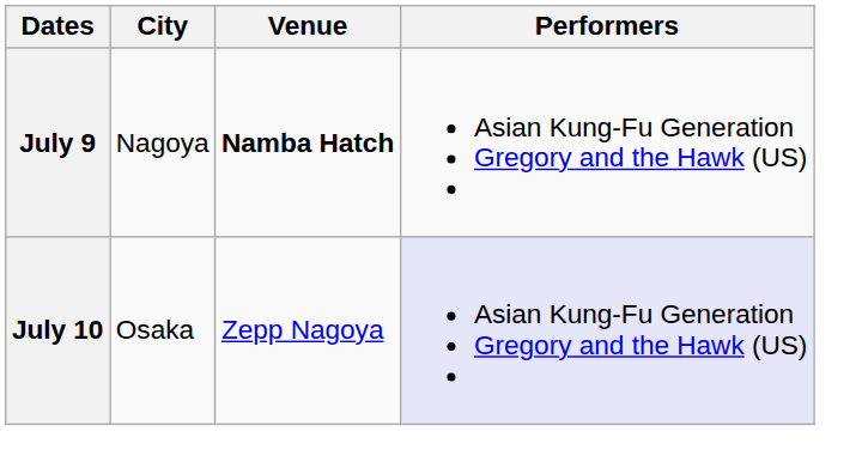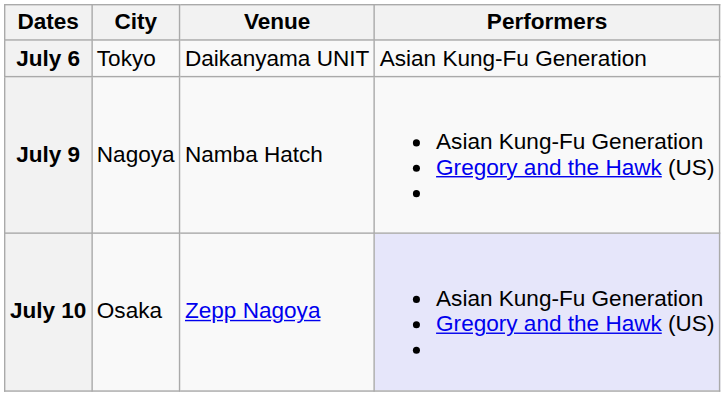+ row: July 6 | Tokyo | Daikanyama UNIT | Asian Kung-Fu Generation
July 9 | Venue: bold -> normal
